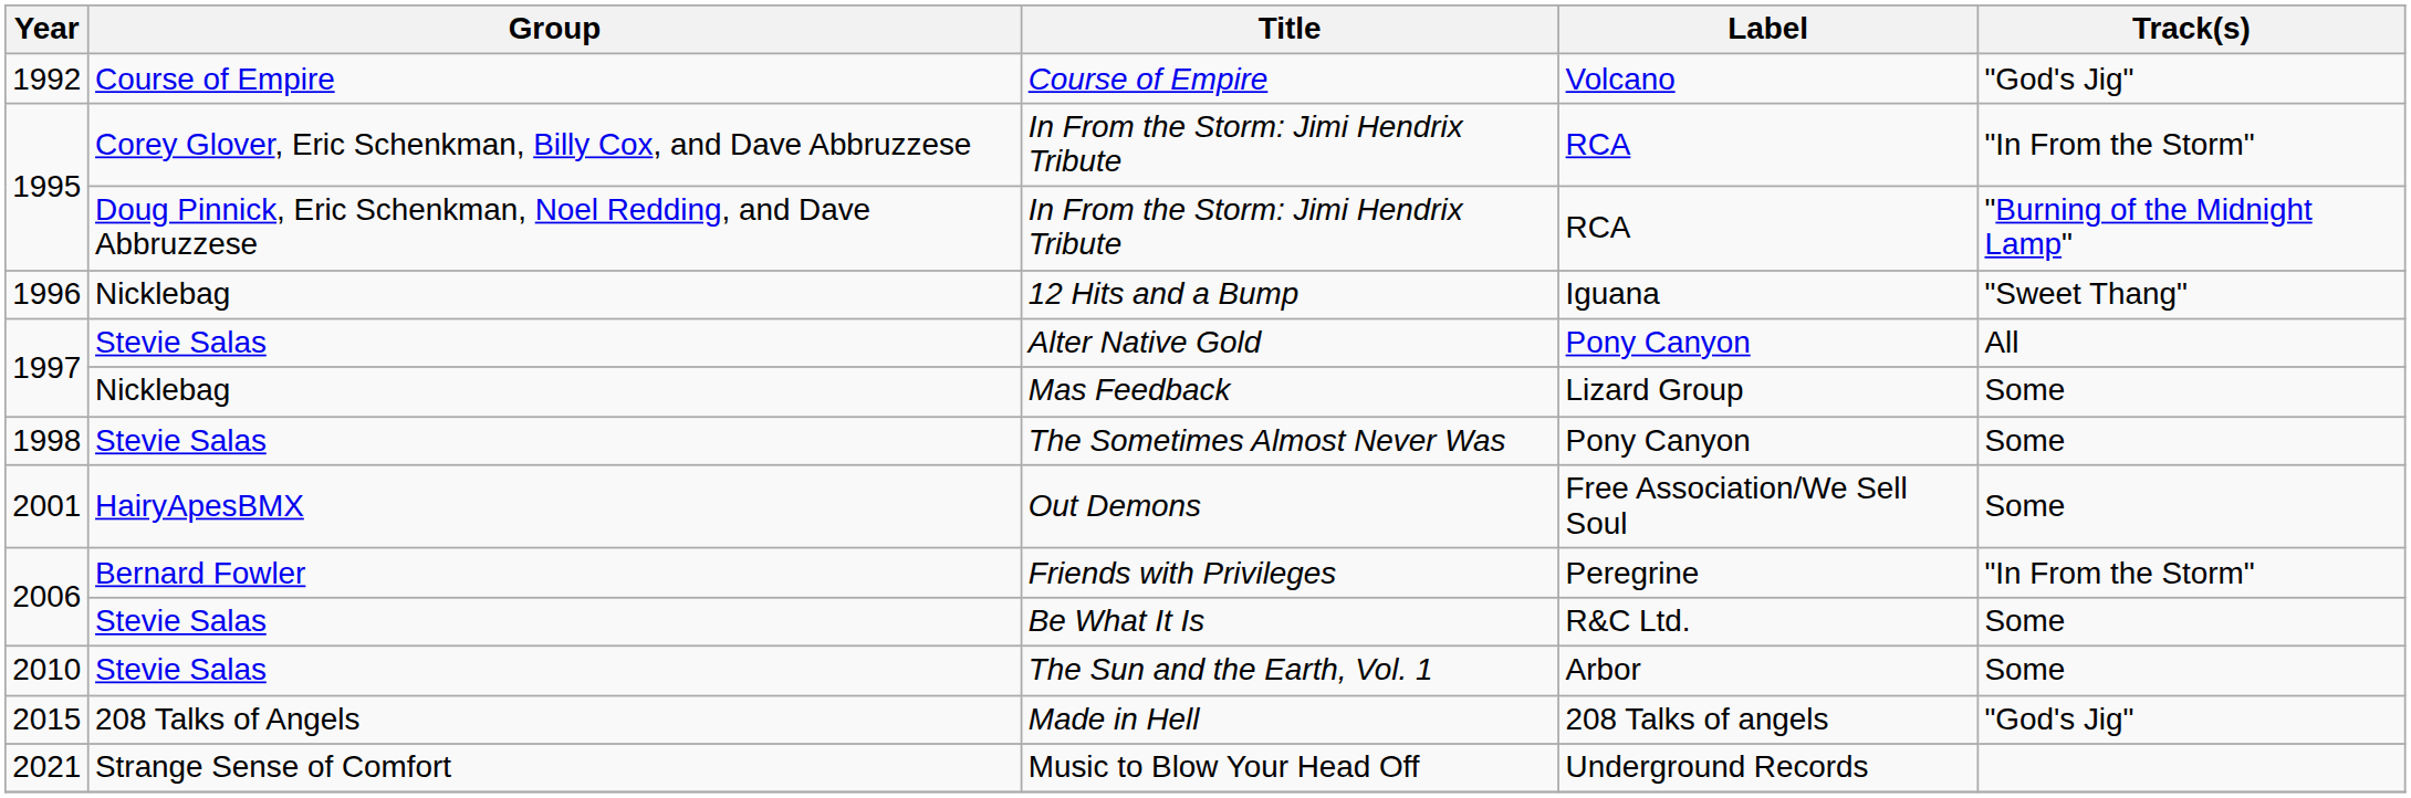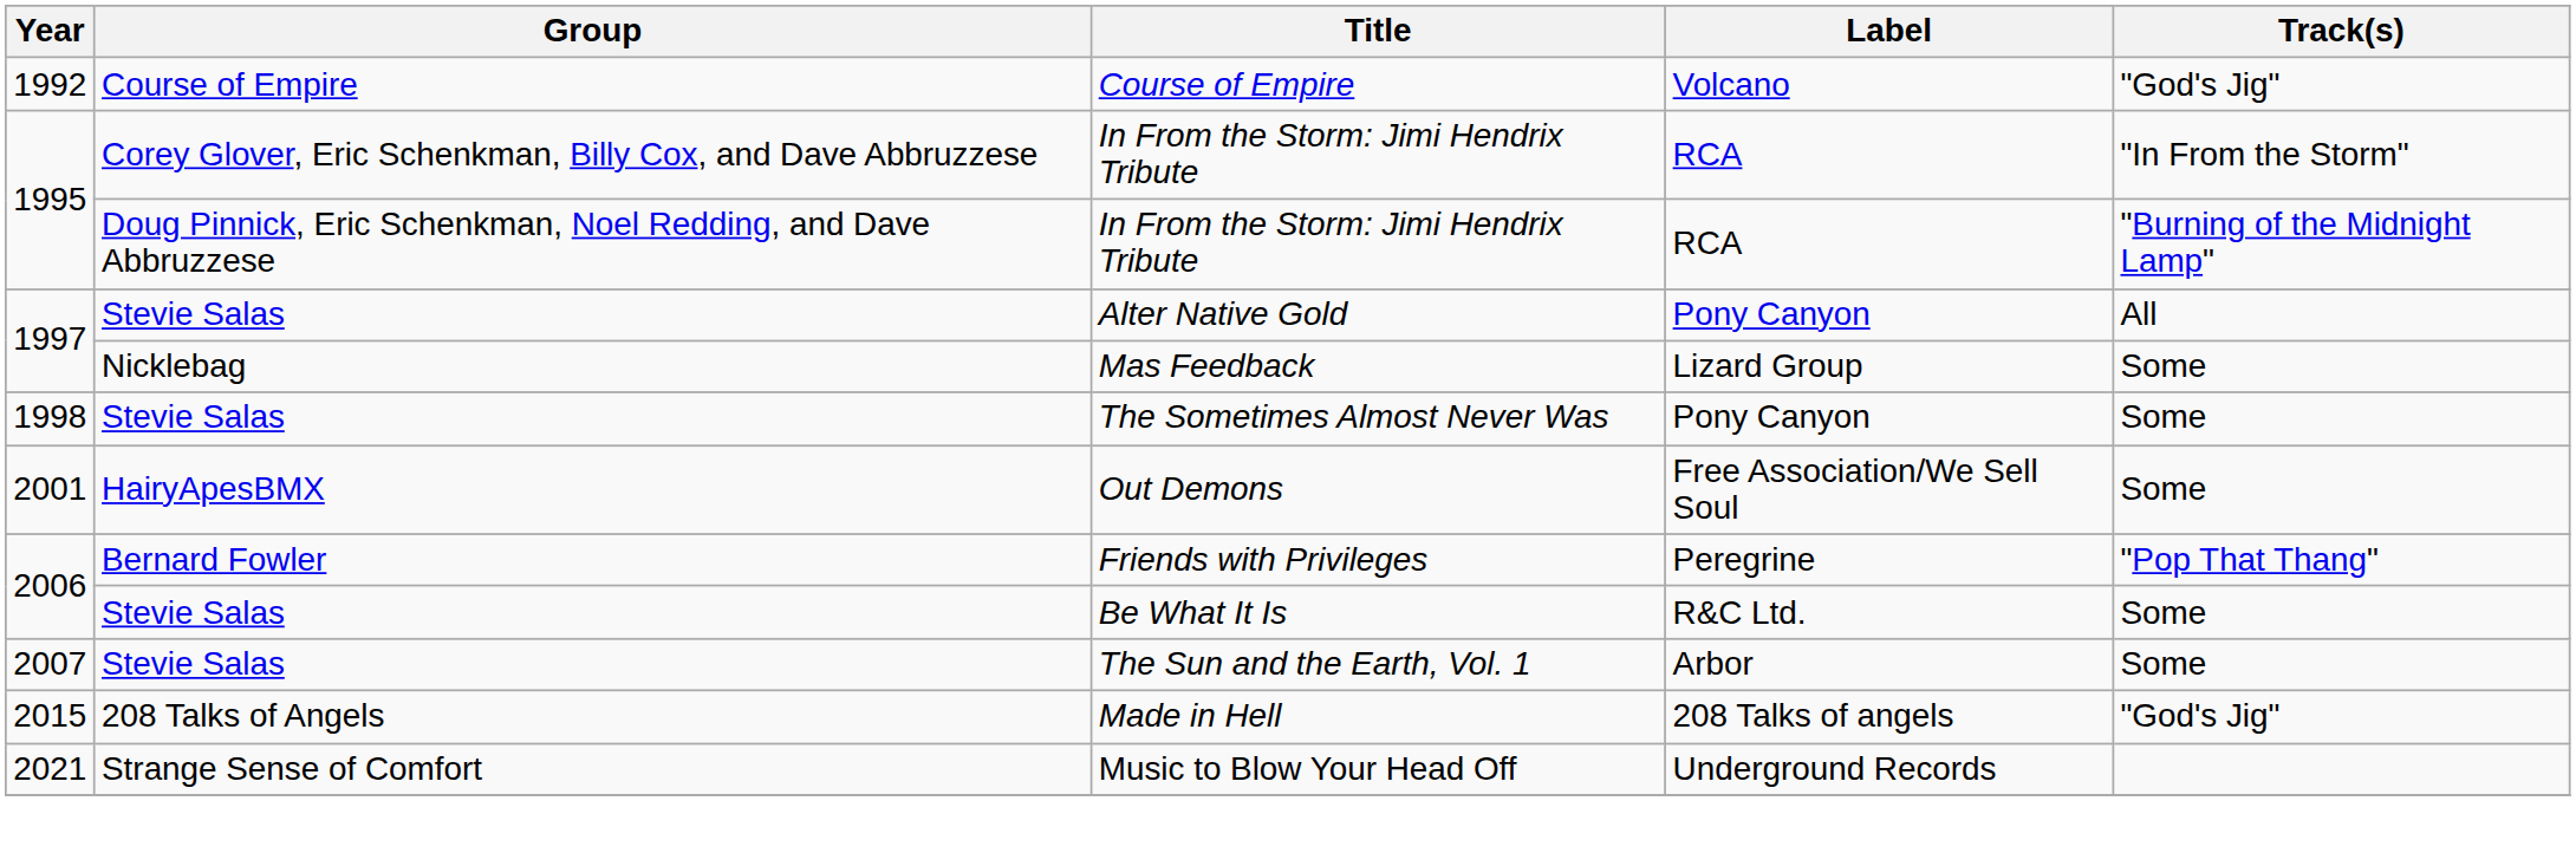- row: 1996 | Nicklebag | 12 Hits and a Bump | Iguana | "Sweet Thang"
Friends with Privileges | Track(s): "In From the Storm" -> "Pop That Thang"
The Sun and the Earth, Vol. 1 | Year: 2010 -> 2007
